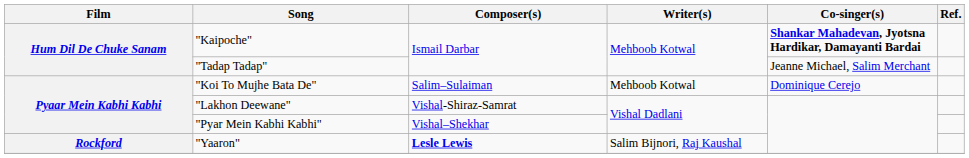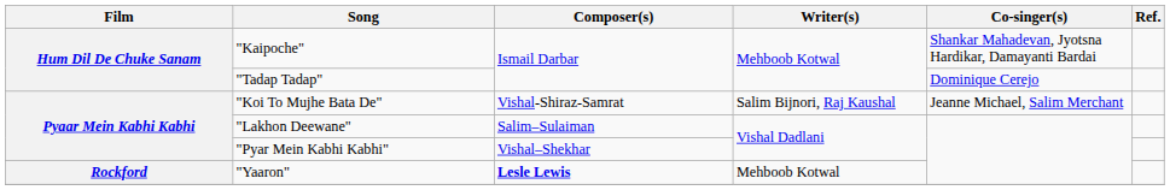"Kaipoche" | Co-singer(s): bold -> normal
"Tadap Tadap" | Co-singer(s): Jeanne Michael, Salim Merchant -> Dominique Cerejo
"Koi To Mujhe Bata De" | Composer(s): Salim–Sulaiman -> Vishal-Shiraz-Samrat
"Koi To Mujhe Bata De" | Writer(s): Mehboob Kotwal -> Salim Bijnori, Raj Kaushal
"Koi To Mujhe Bata De" | Co-singer(s): Dominique Cerejo -> Jeanne Michael, Salim Merchant
"Lakhon Deewane" | Composer(s): Vishal-Shiraz-Samrat -> Salim–Sulaiman
"Yaaron" | Writer(s): Salim Bijnori, Raj Kaushal -> Mehboob Kotwal
